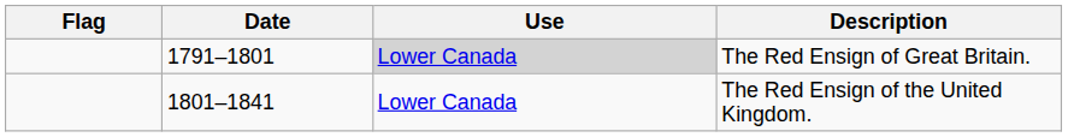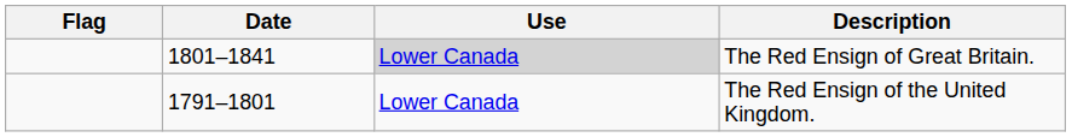The Red Ensign of Great Britain. | Date: 1791–1801 -> 1801–1841
The Red Ensign of the United Kingdom. | Date: 1801–1841 -> 1791–1801
